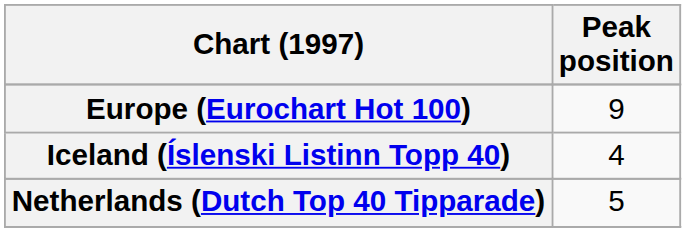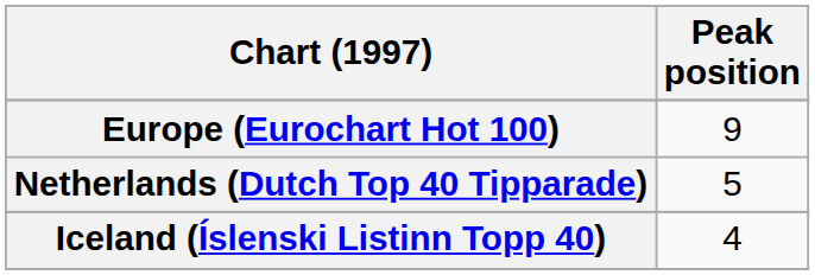rows swapped: Iceland (Íslenski Listinn Topp 40) <-> Netherlands (Dutch Top 40 Tipparade)
